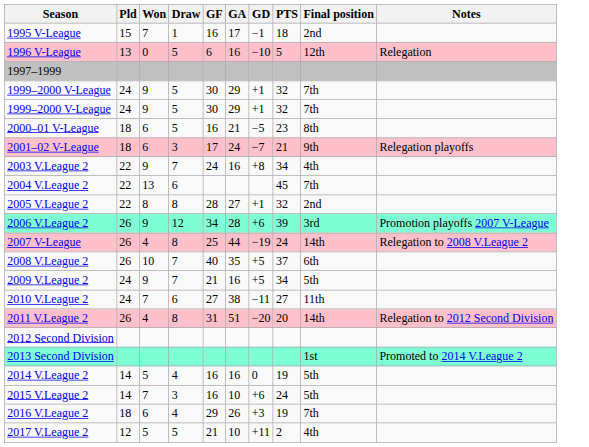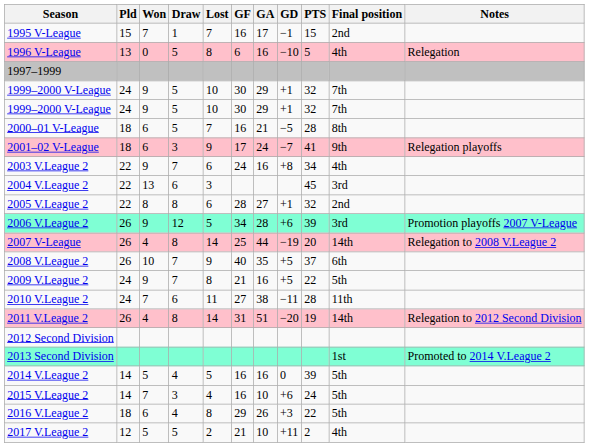+ column: Lost | 7 | 8 | 10 | 10 | 7 | 9 | 6 | 3 | 6 | 5 | 14 | 9 | 8 | 11 | 14 | 5 | 4 | 8 | 2
1995 V-League | PTS: 18 -> 15
1996 V-League | Final position: 12th -> 4th
2000–01 V-League | PTS: 23 -> 28
2001–02 V-League | PTS: 21 -> 41
2004 V.League 2 | Final position: 7th -> 3rd
2007 V-League | PTS: 24 -> 20
2009 V.League 2 | PTS: 34 -> 22
2010 V.League 2 | PTS: 27 -> 28
2011 V.League 2 | PTS: 20 -> 19
2014 V.League 2 | PTS: 19 -> 39
2016 V.League 2 | PTS: 19 -> 22
2016 V.League 2 | Final position: 7th -> 5th
